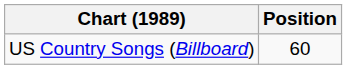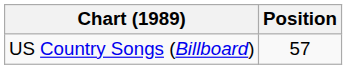US Country Songs (Billboard) | Position: 60 -> 57
